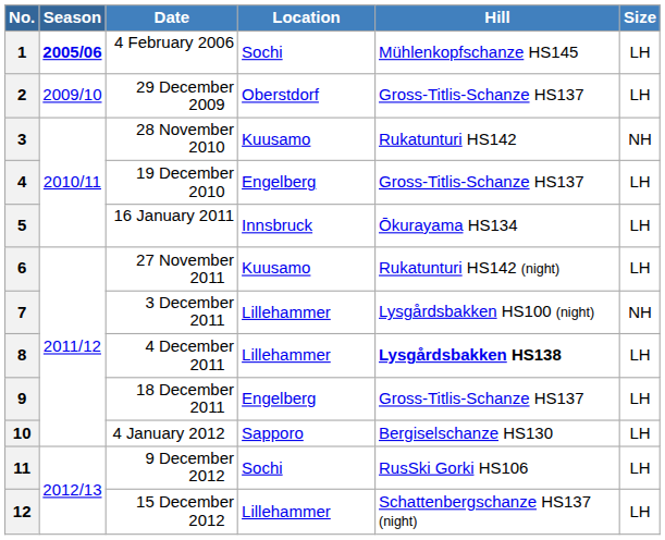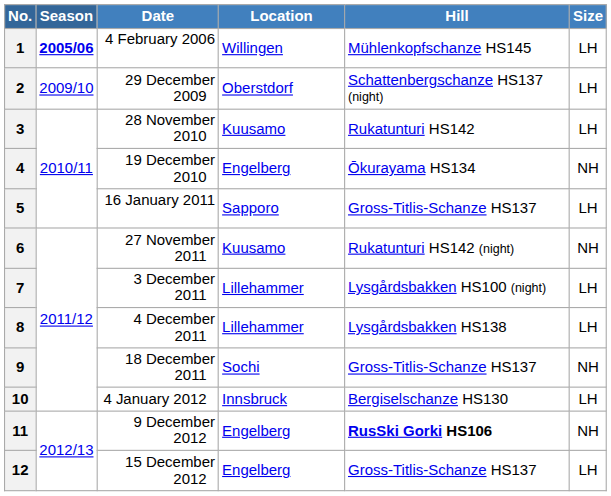1 | Location: Sochi -> Willingen
2 | Hill: Gross-Titlis-Schanze HS137 -> Schattenbergschanze HS137 (night)
3 | Size: NH -> LH
4 | Hill: Gross-Titlis-Schanze HS137 -> Ōkurayama HS134
4 | Size: LH -> NH
5 | Location: Innsbruck -> Sapporo
5 | Hill: Ōkurayama HS134 -> Gross-Titlis-Schanze HS137
6 | Size: LH -> NH
7 | Size: NH -> LH
8 | Hill: bold -> normal
9 | Location: Engelberg -> Sochi
9 | Size: LH -> NH
10 | Location: Sapporo -> Innsbruck
11 | Location: Sochi -> Engelberg
11 | Hill: normal -> bold
11 | Size: LH -> NH
12 | Location: Lillehammer -> Engelberg
12 | Hill: Schattenbergschanze HS137 (night) -> Gross-Titlis-Schanze HS137
